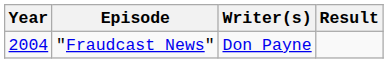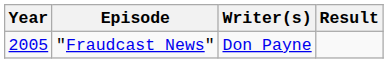"Fraudcast News" | Year: 2004 -> 2005
